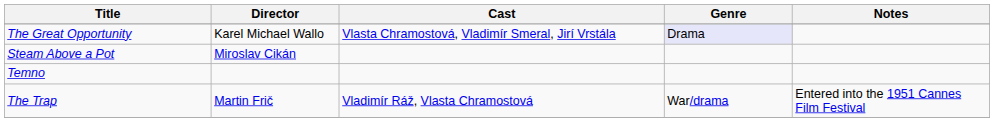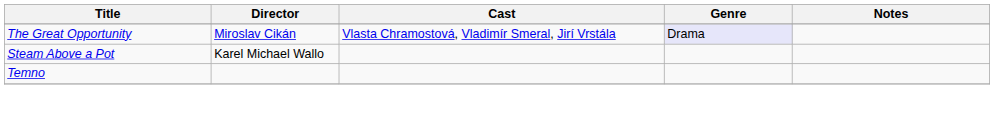The Great Opportunity | Director: Karel Michael Wallo -> Miroslav Cikán
Steam Above a Pot | Director: Miroslav Cikán -> Karel Michael Wallo
- row: The Trap | Martin Frič | Vladimír Ráž, Vlasta Chramostová | War/drama | Entered into the 1951 Cannes Film Festival
